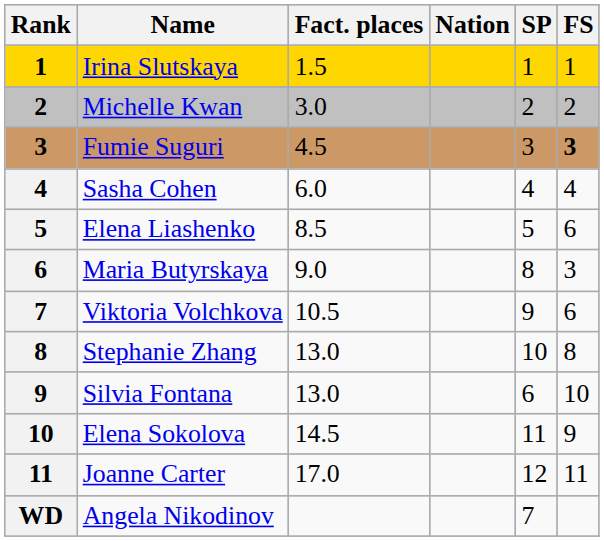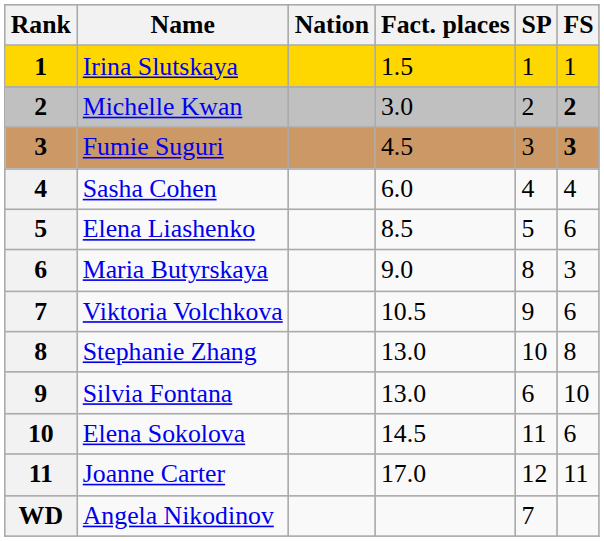columns swapped: Nation <-> Fact. places
Michelle Kwan | FS: normal -> bold
Elena Sokolova | FS: 9 -> 6
